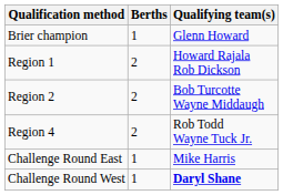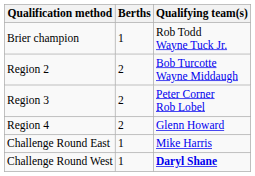Brier champion | Qualifying team(s): Glenn Howard -> Rob Todd Wayne Tuck Jr.
- row: Region 1 | 2 | Howard Rajala Rob Dickson
+ row: Region 3 | 2 | Peter Corner Rob Lobel
Region 4 | Qualifying team(s): Rob Todd Wayne Tuck Jr. -> Glenn Howard
